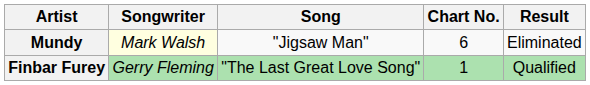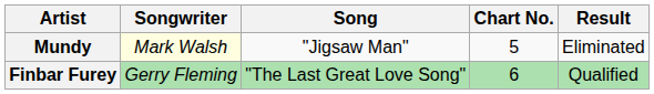Mundy | Chart No.: 6 -> 5
Finbar Furey | Chart No.: 1 -> 6
